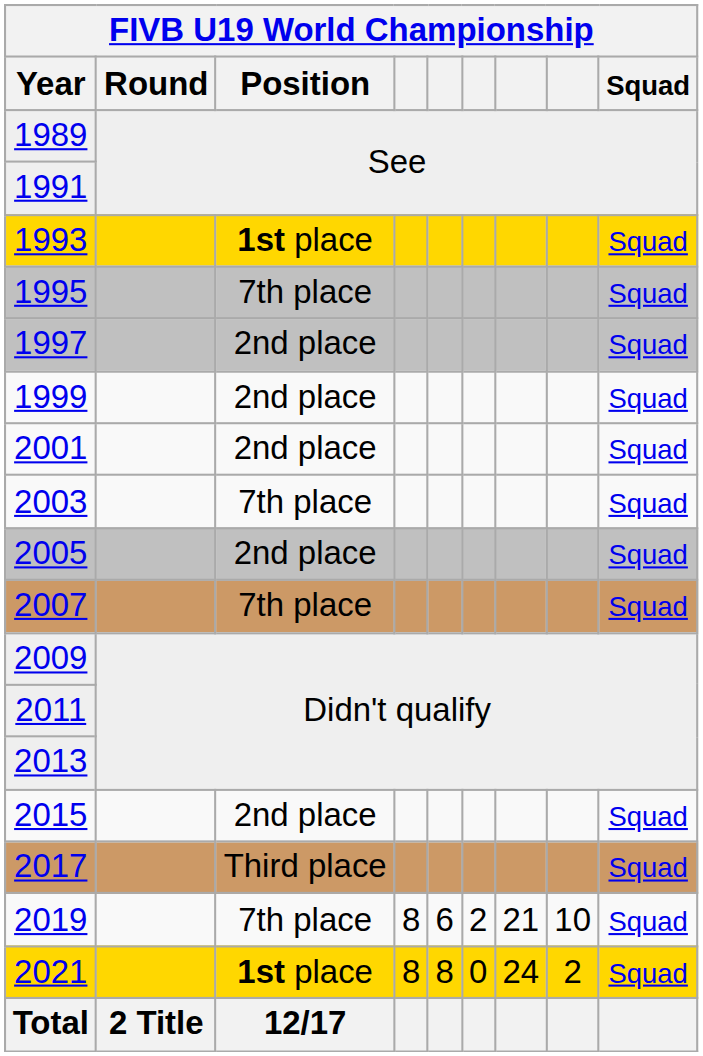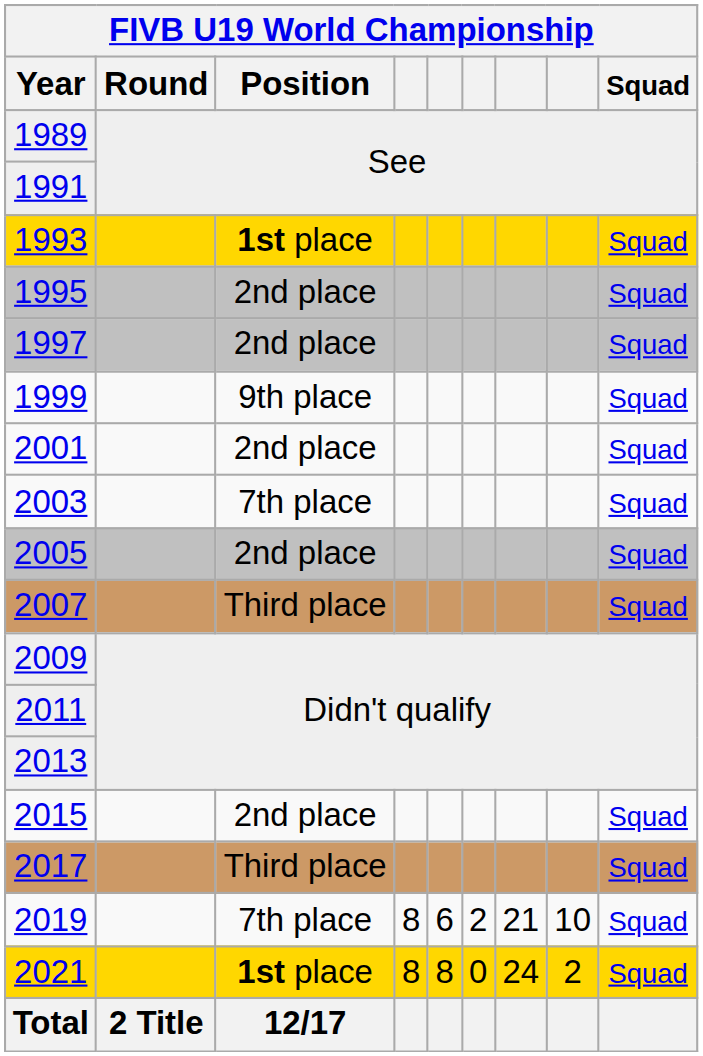1995 | Position: 7th place -> 2nd place
1999 | Position: 2nd place -> 9th place
2007 | Position: 7th place -> Third place
